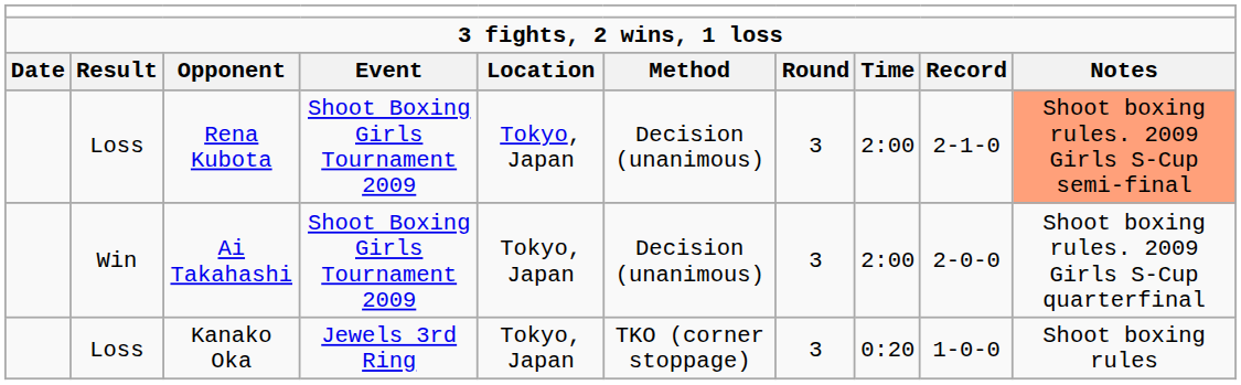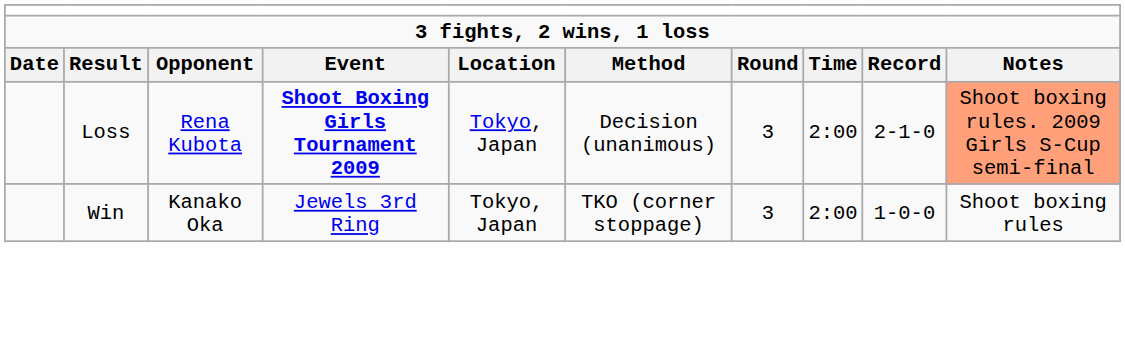Rena Kubota | Event: normal -> bold
- row: Win | Ai Takahashi | Shoot Boxing Girls Tournament 2009 | Tokyo, Japan | Decision (unanimous) | 3 | 2:00 | 2-0-0 | Shoot boxing rules. 2009 Girls S-Cup quarterfinal
Kanako Oka | Result: Loss -> Win
Kanako Oka | Time: 0:20 -> 2:00
